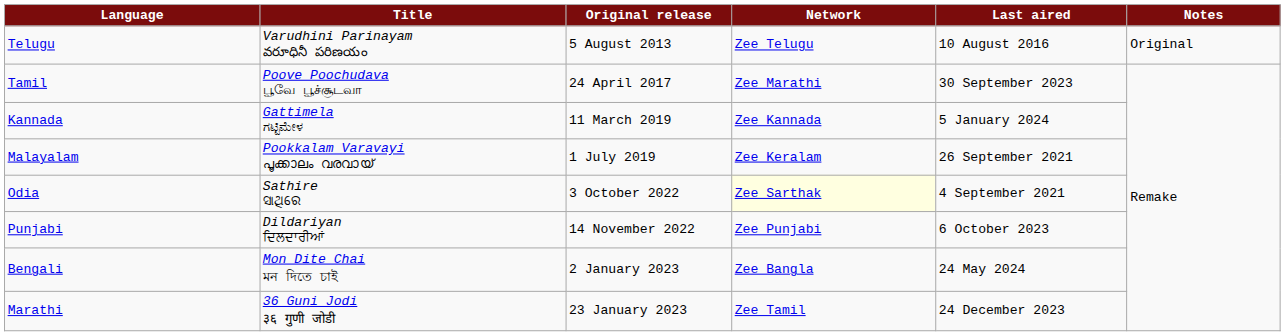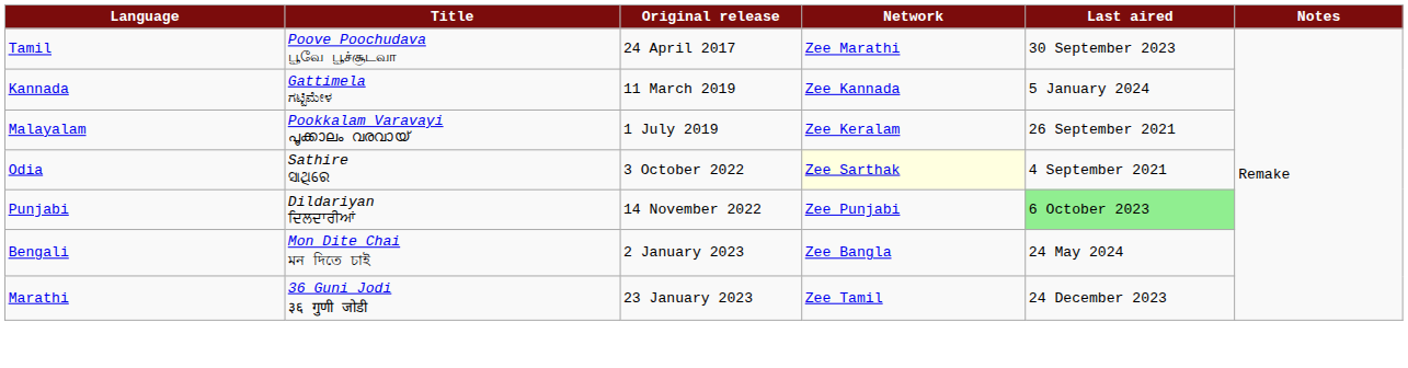- row: Telugu | Varudhini Parinayam వరూధినీ పరిణయం | 5 August 2013 | Zee Telugu | 10 August 2016 | Original
Punjabi | Last aired: no background -> lightgreen background
